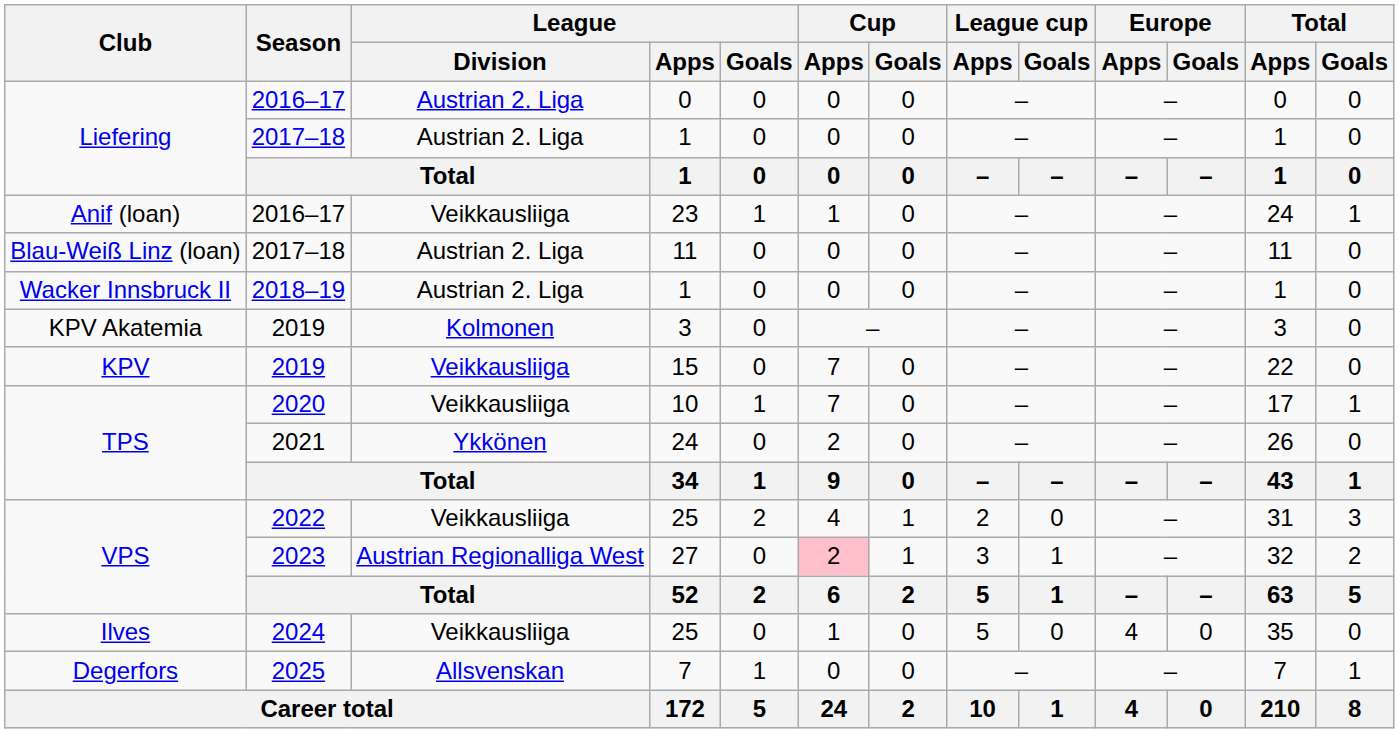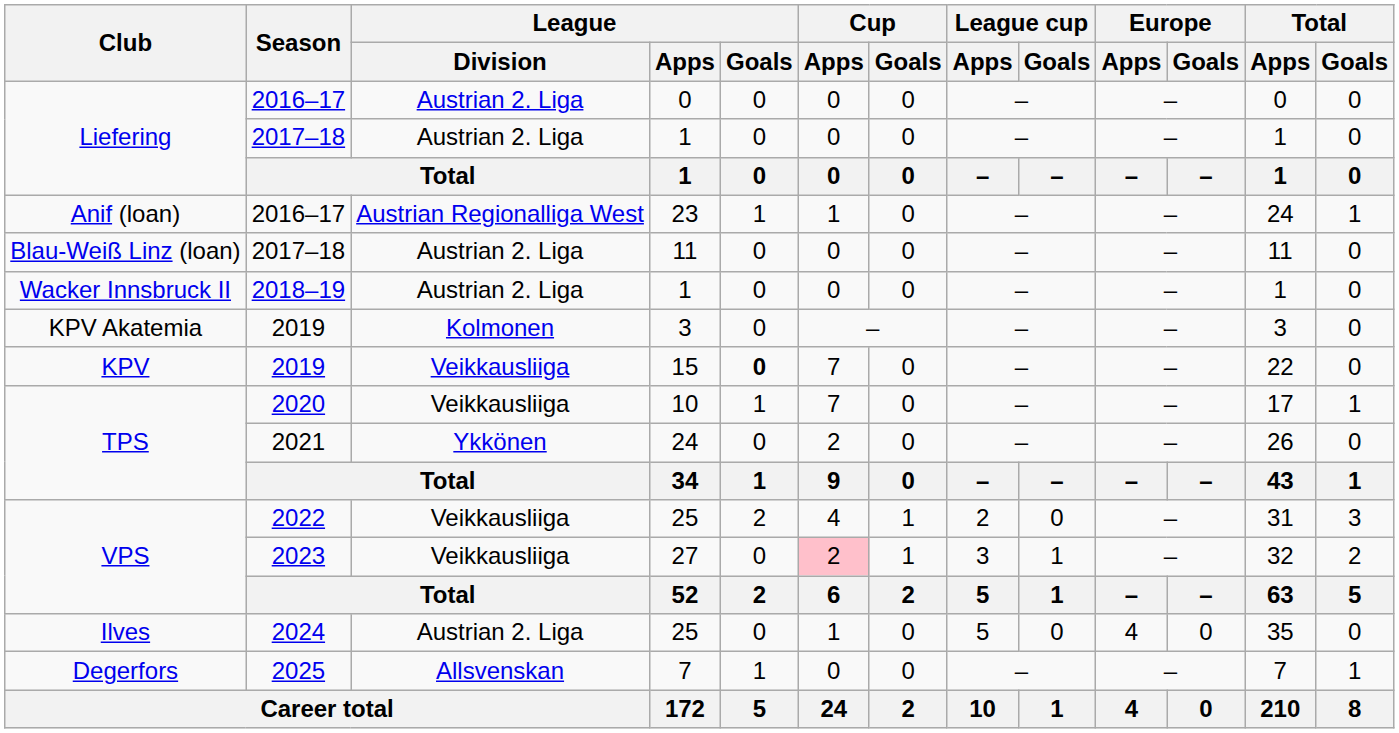23 | League / Division: Veikkausliiga -> Austrian Regionalliga West
15 | League / Goals: normal -> bold
27 | League / Division: Austrian Regionalliga West -> Veikkausliiga
Ilves / 25 | League / Division: Veikkausliiga -> Austrian 2. Liga
